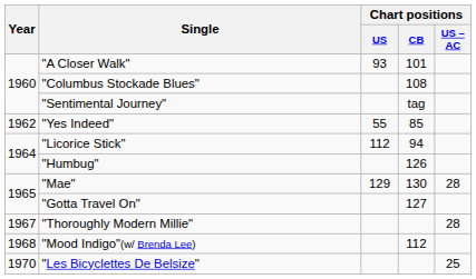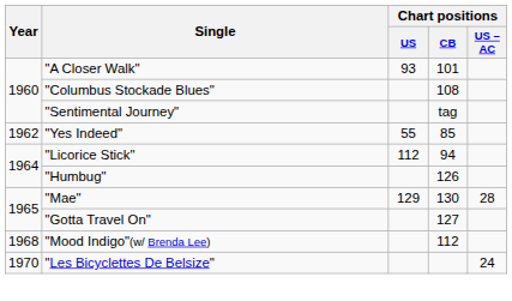- row: 1967 | "Thoroughly Modern Millie" | 28
"Les Bicyclettes De Belsize" | Chart positions / US – AC: 25 -> 24
